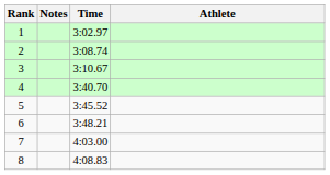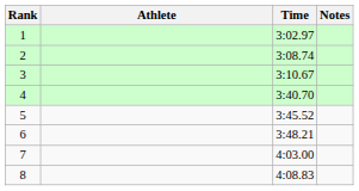columns swapped: Athlete <-> Notes
